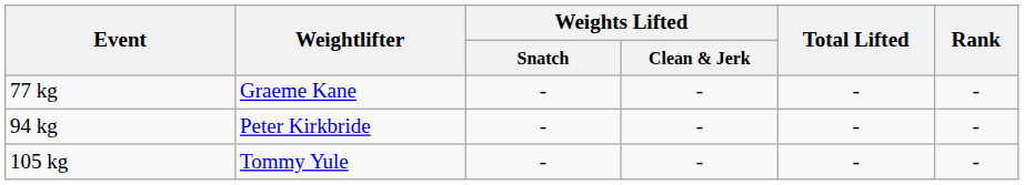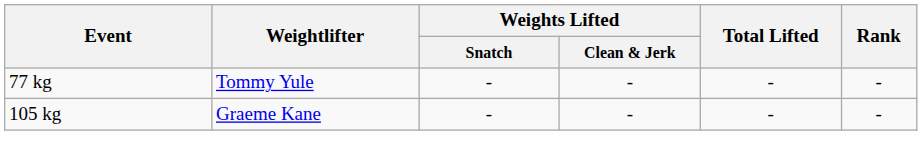77 kg | Weightlifter: Graeme Kane -> Tommy Yule
- row: 94 kg | Peter Kirkbride | - | - | - | -
105 kg | Weightlifter: Tommy Yule -> Graeme Kane
